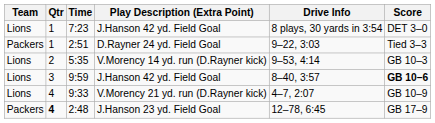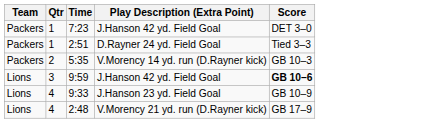- column: Drive Info | 8 plays, 30 yards in 3:54 | 9–22, 3:03 | 9–53, 4:14 | 8–40, 3:57 | 4–7, 2:07 | 12–78, 6:45
7:23 | Team: Lions -> Packers
5:35 | Team: Lions -> Packers
9:33 | Play Description (Extra Point): V.Morency 21 yd. run (D.Rayner kick) -> J.Hanson 23 yd. Field Goal
2:48 | Team: Packers -> Lions
2:48 | Qtr: bold -> normal
2:48 | Play Description (Extra Point): J.Hanson 23 yd. Field Goal -> V.Morency 21 yd. run (D.Rayner kick)
